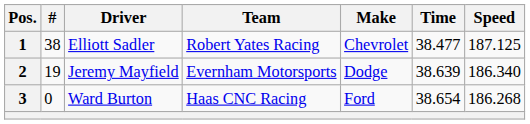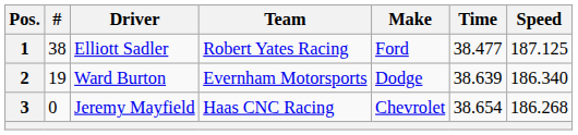1 | Make: Chevrolet -> Ford
2 | Driver: Jeremy Mayfield -> Ward Burton
3 | Driver: Ward Burton -> Jeremy Mayfield
3 | Make: Ford -> Chevrolet
